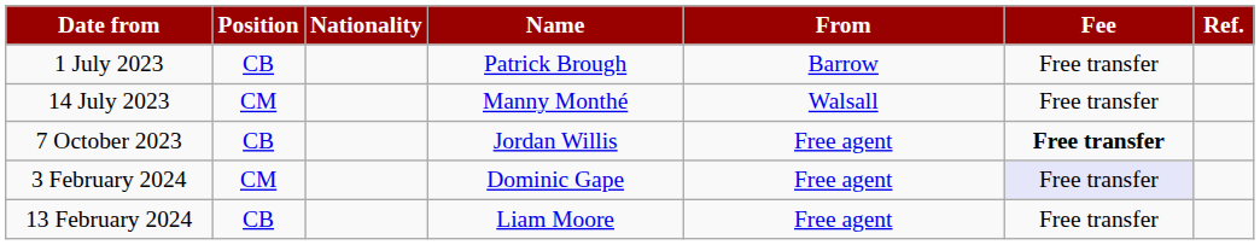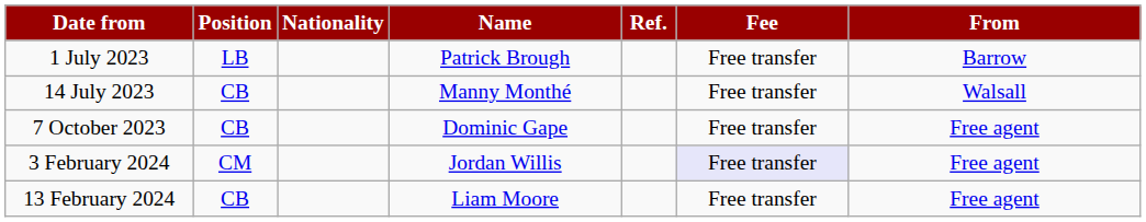columns swapped: From <-> Ref.
1 July 2023 | Position: CB -> LB
14 July 2023 | Position: CM -> CB
7 October 2023 | Name: Jordan Willis -> Dominic Gape
7 October 2023 | Fee: bold -> normal
3 February 2024 | Name: Dominic Gape -> Jordan Willis
